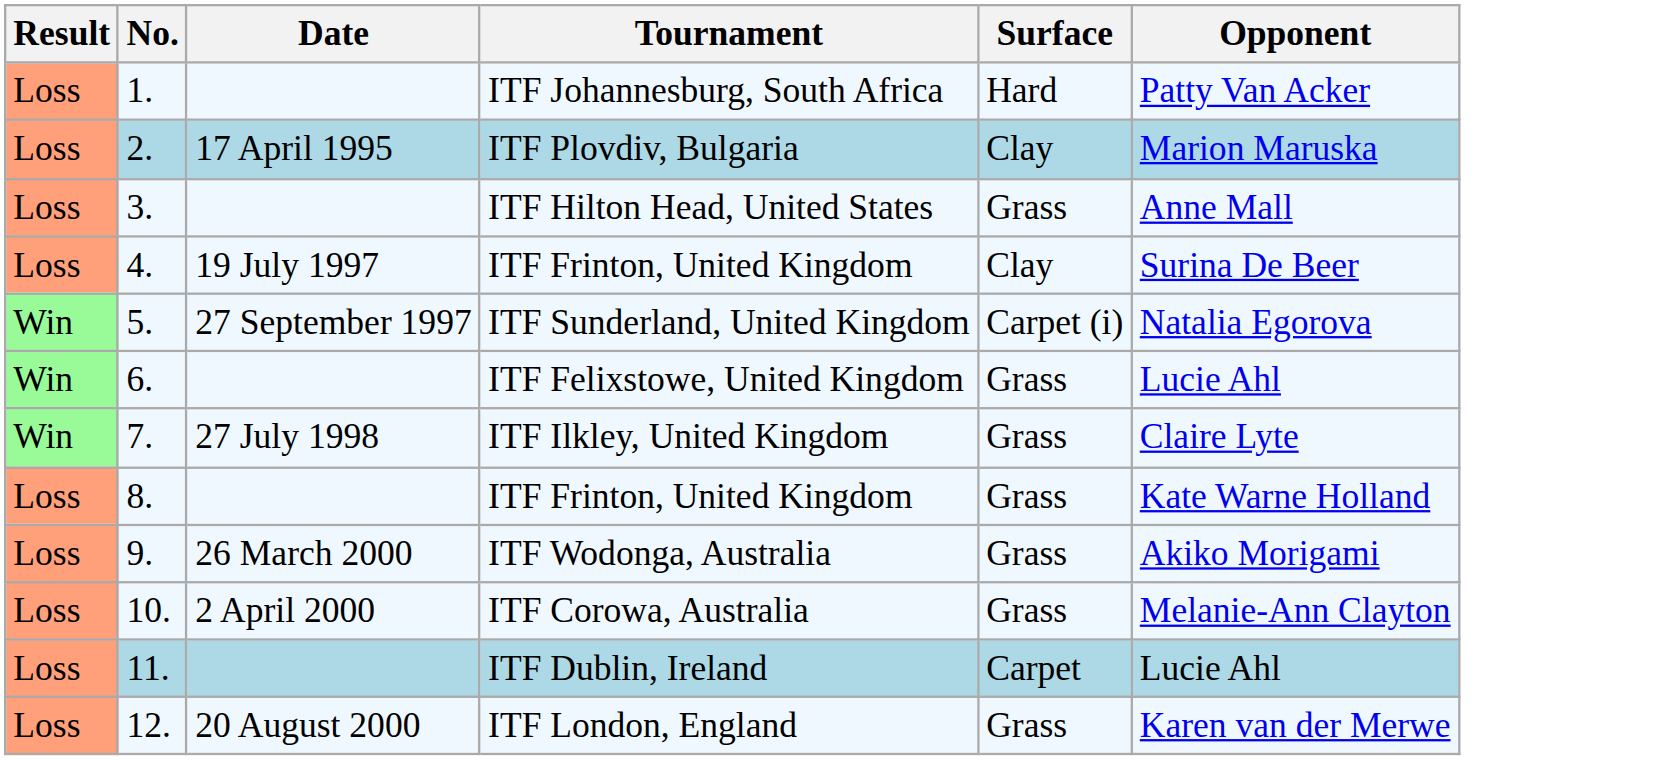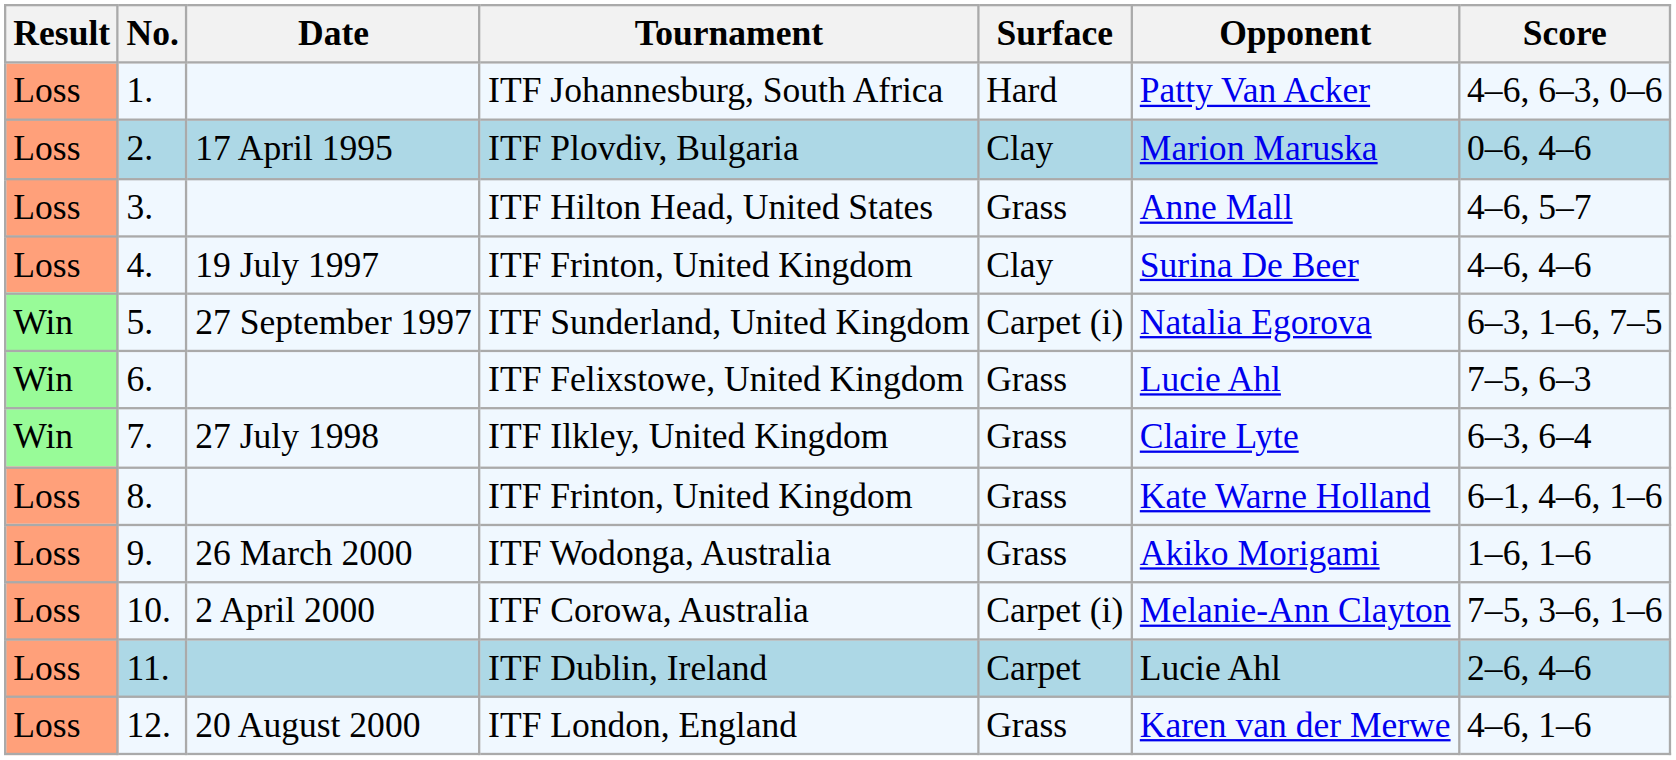+ column: Score | 4–6, 6–3, 0–6 | 0–6, 4–6 | 4–6, 5–7 | 4–6, 4–6 | 6–3, 1–6, 7–5 | 7–5, 6–3 | 6–3, 6–4 | 6–1, 4–6, 1–6 | 1–6, 1–6 | 7–5, 3–6, 1–6 | 2–6, 4–6 | 4–6, 1–6
ITF Corowa, Australia | Surface: Grass -> Carpet (i)
